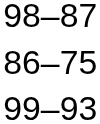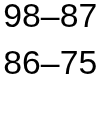- row: 99–93
